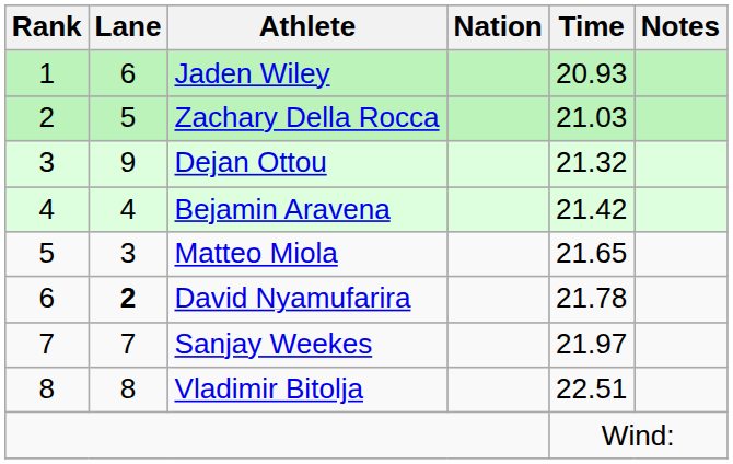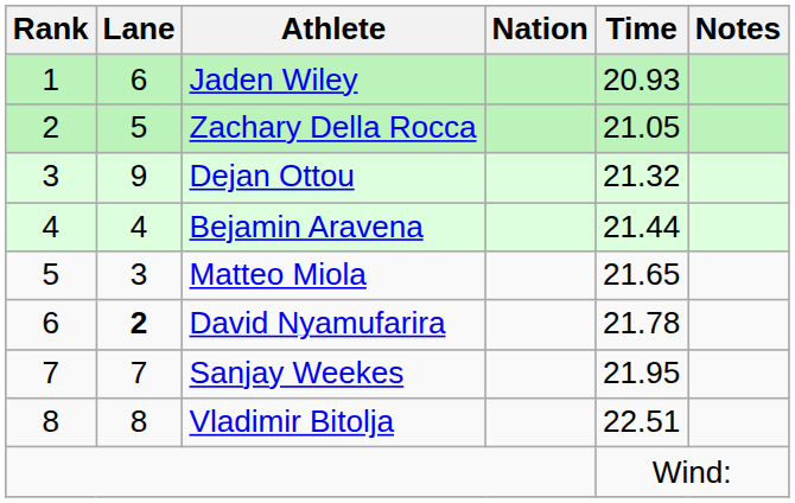Zachary Della Rocca | Time: 21.03 -> 21.05
Bejamin Aravena | Time: 21.42 -> 21.44
Sanjay Weekes | Time: 21.97 -> 21.95
